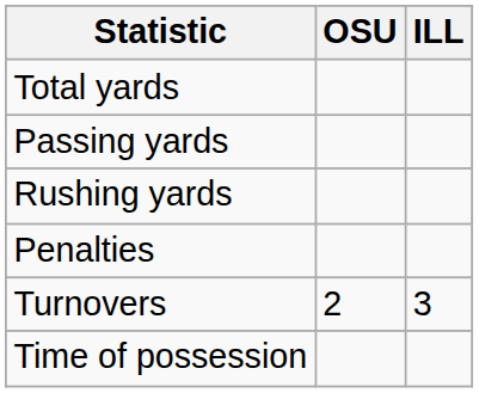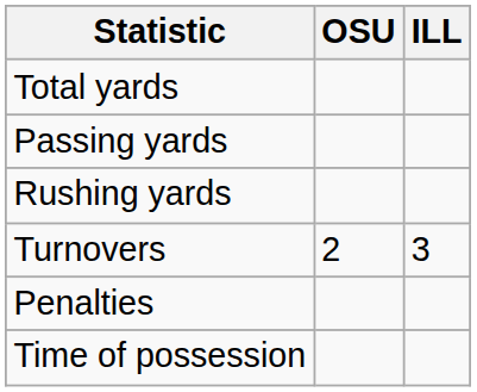rows swapped: Penalties <-> Turnovers
